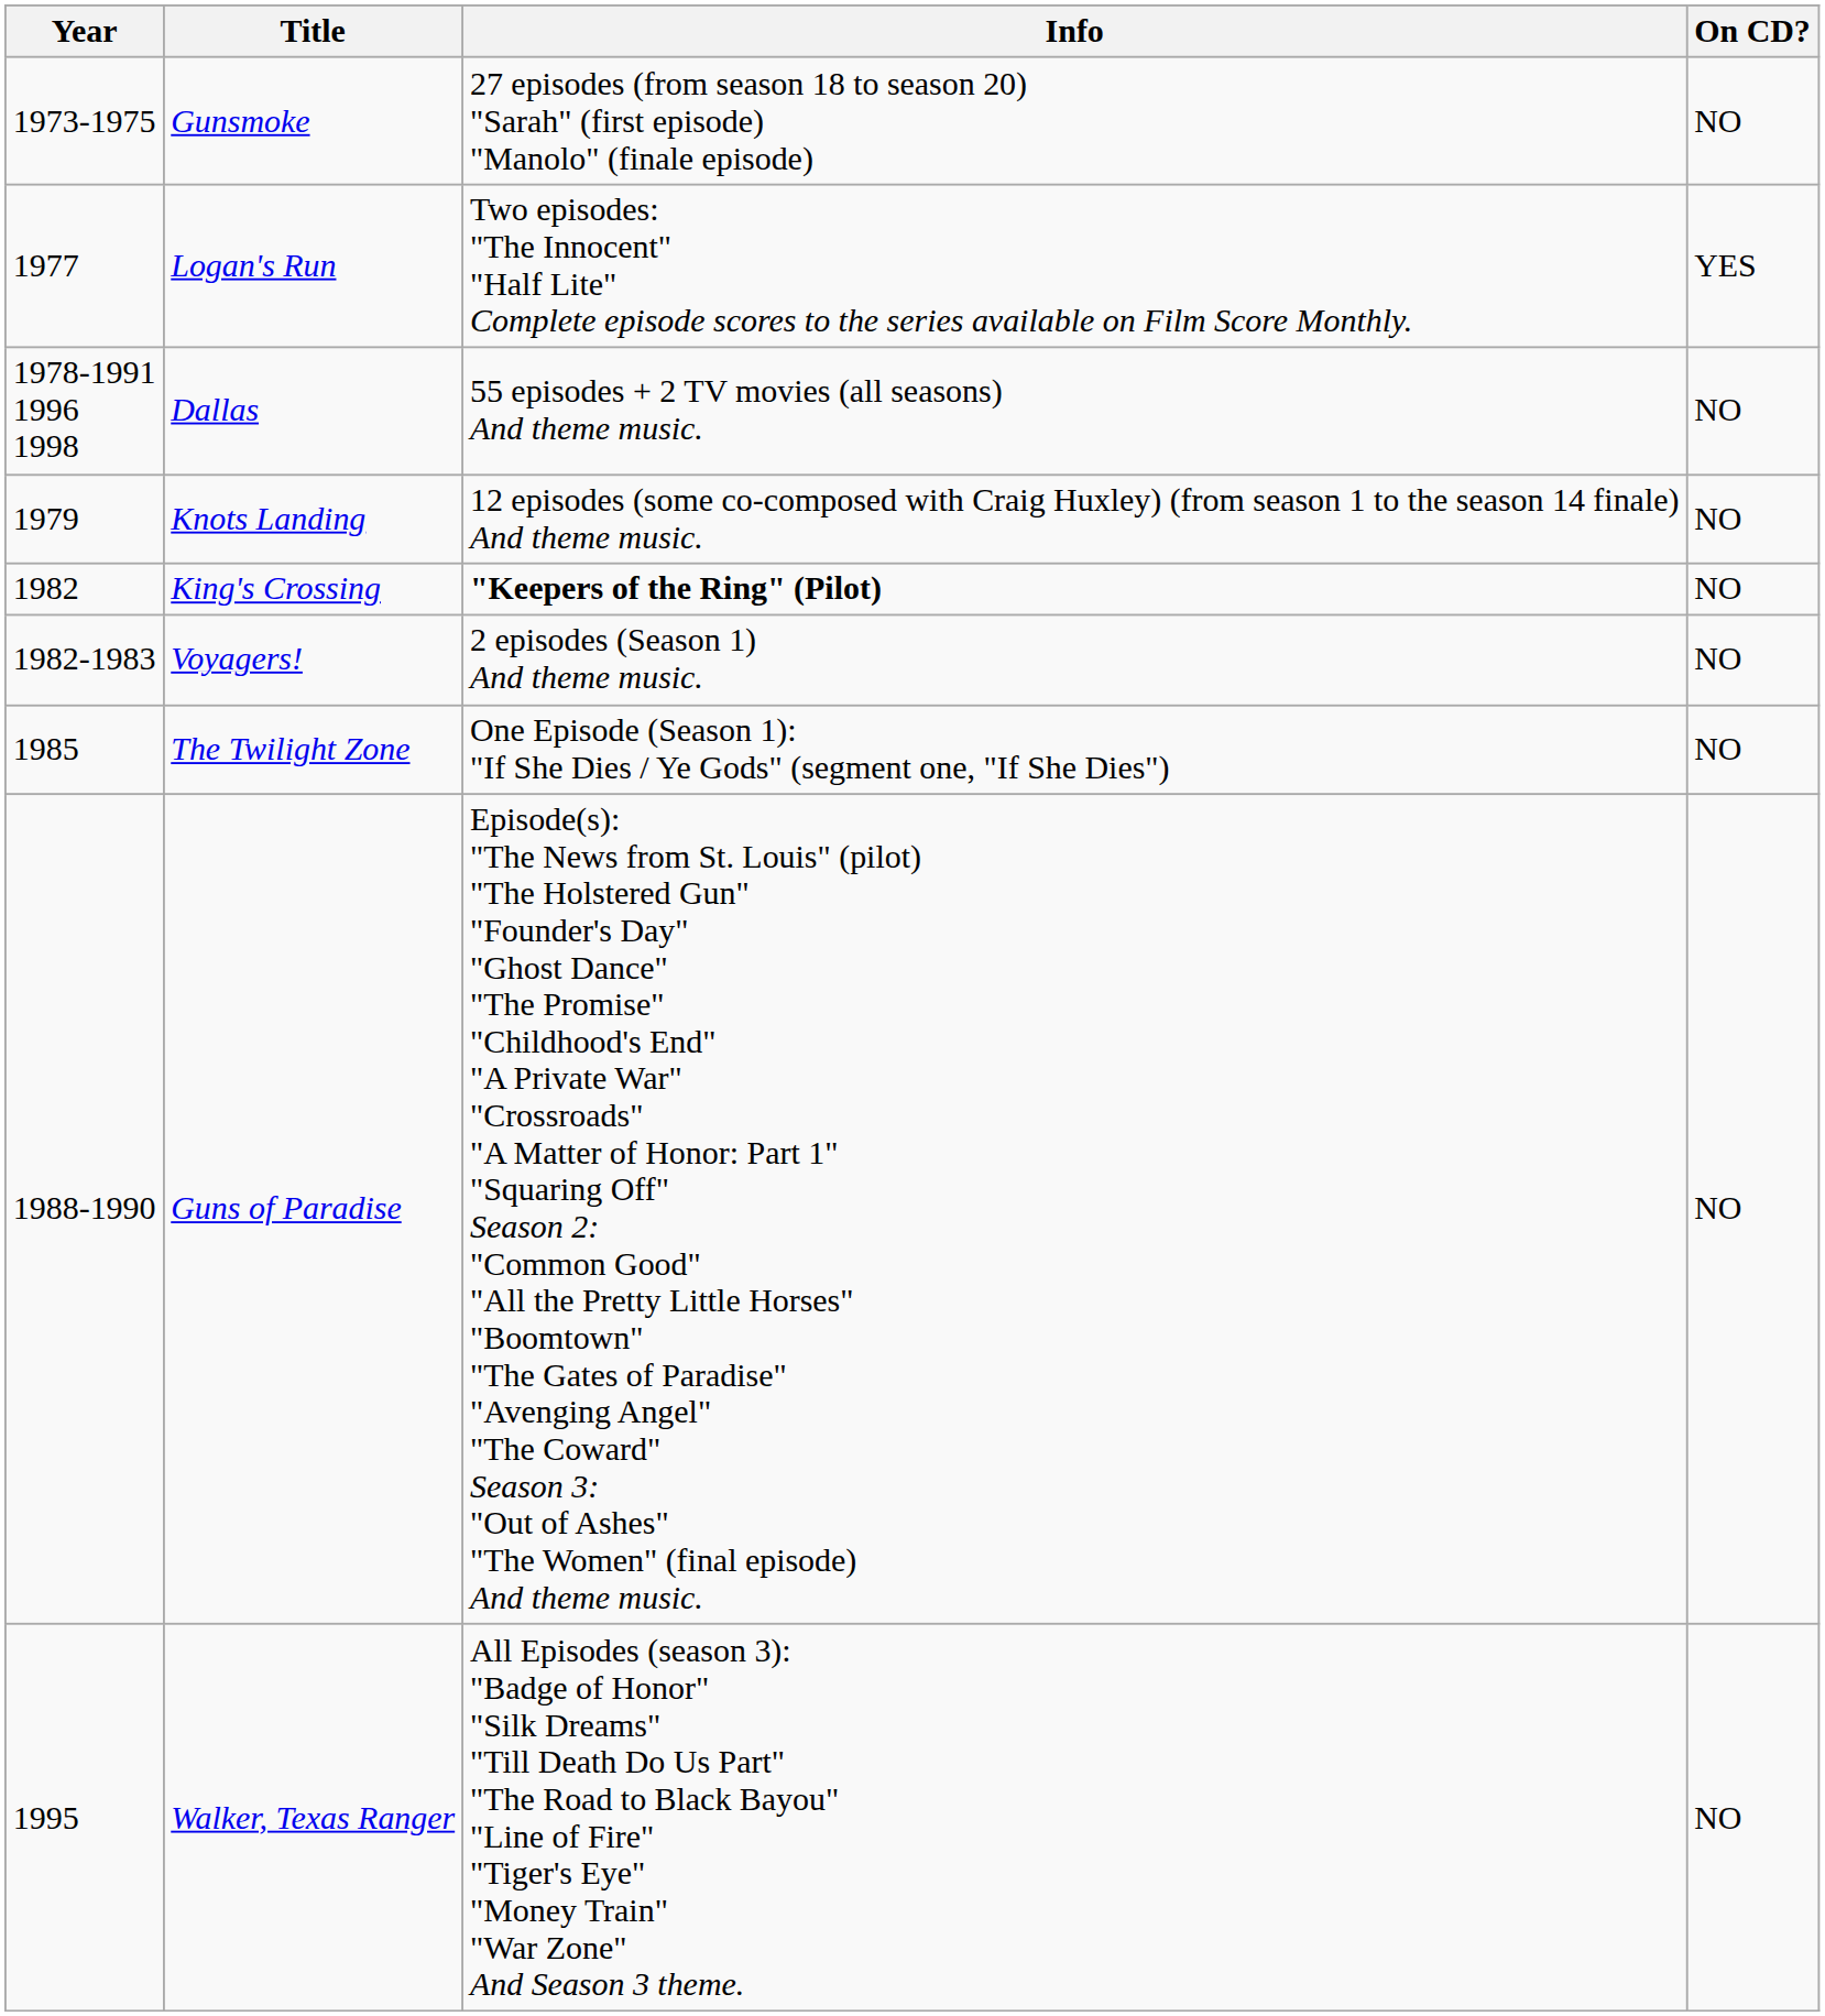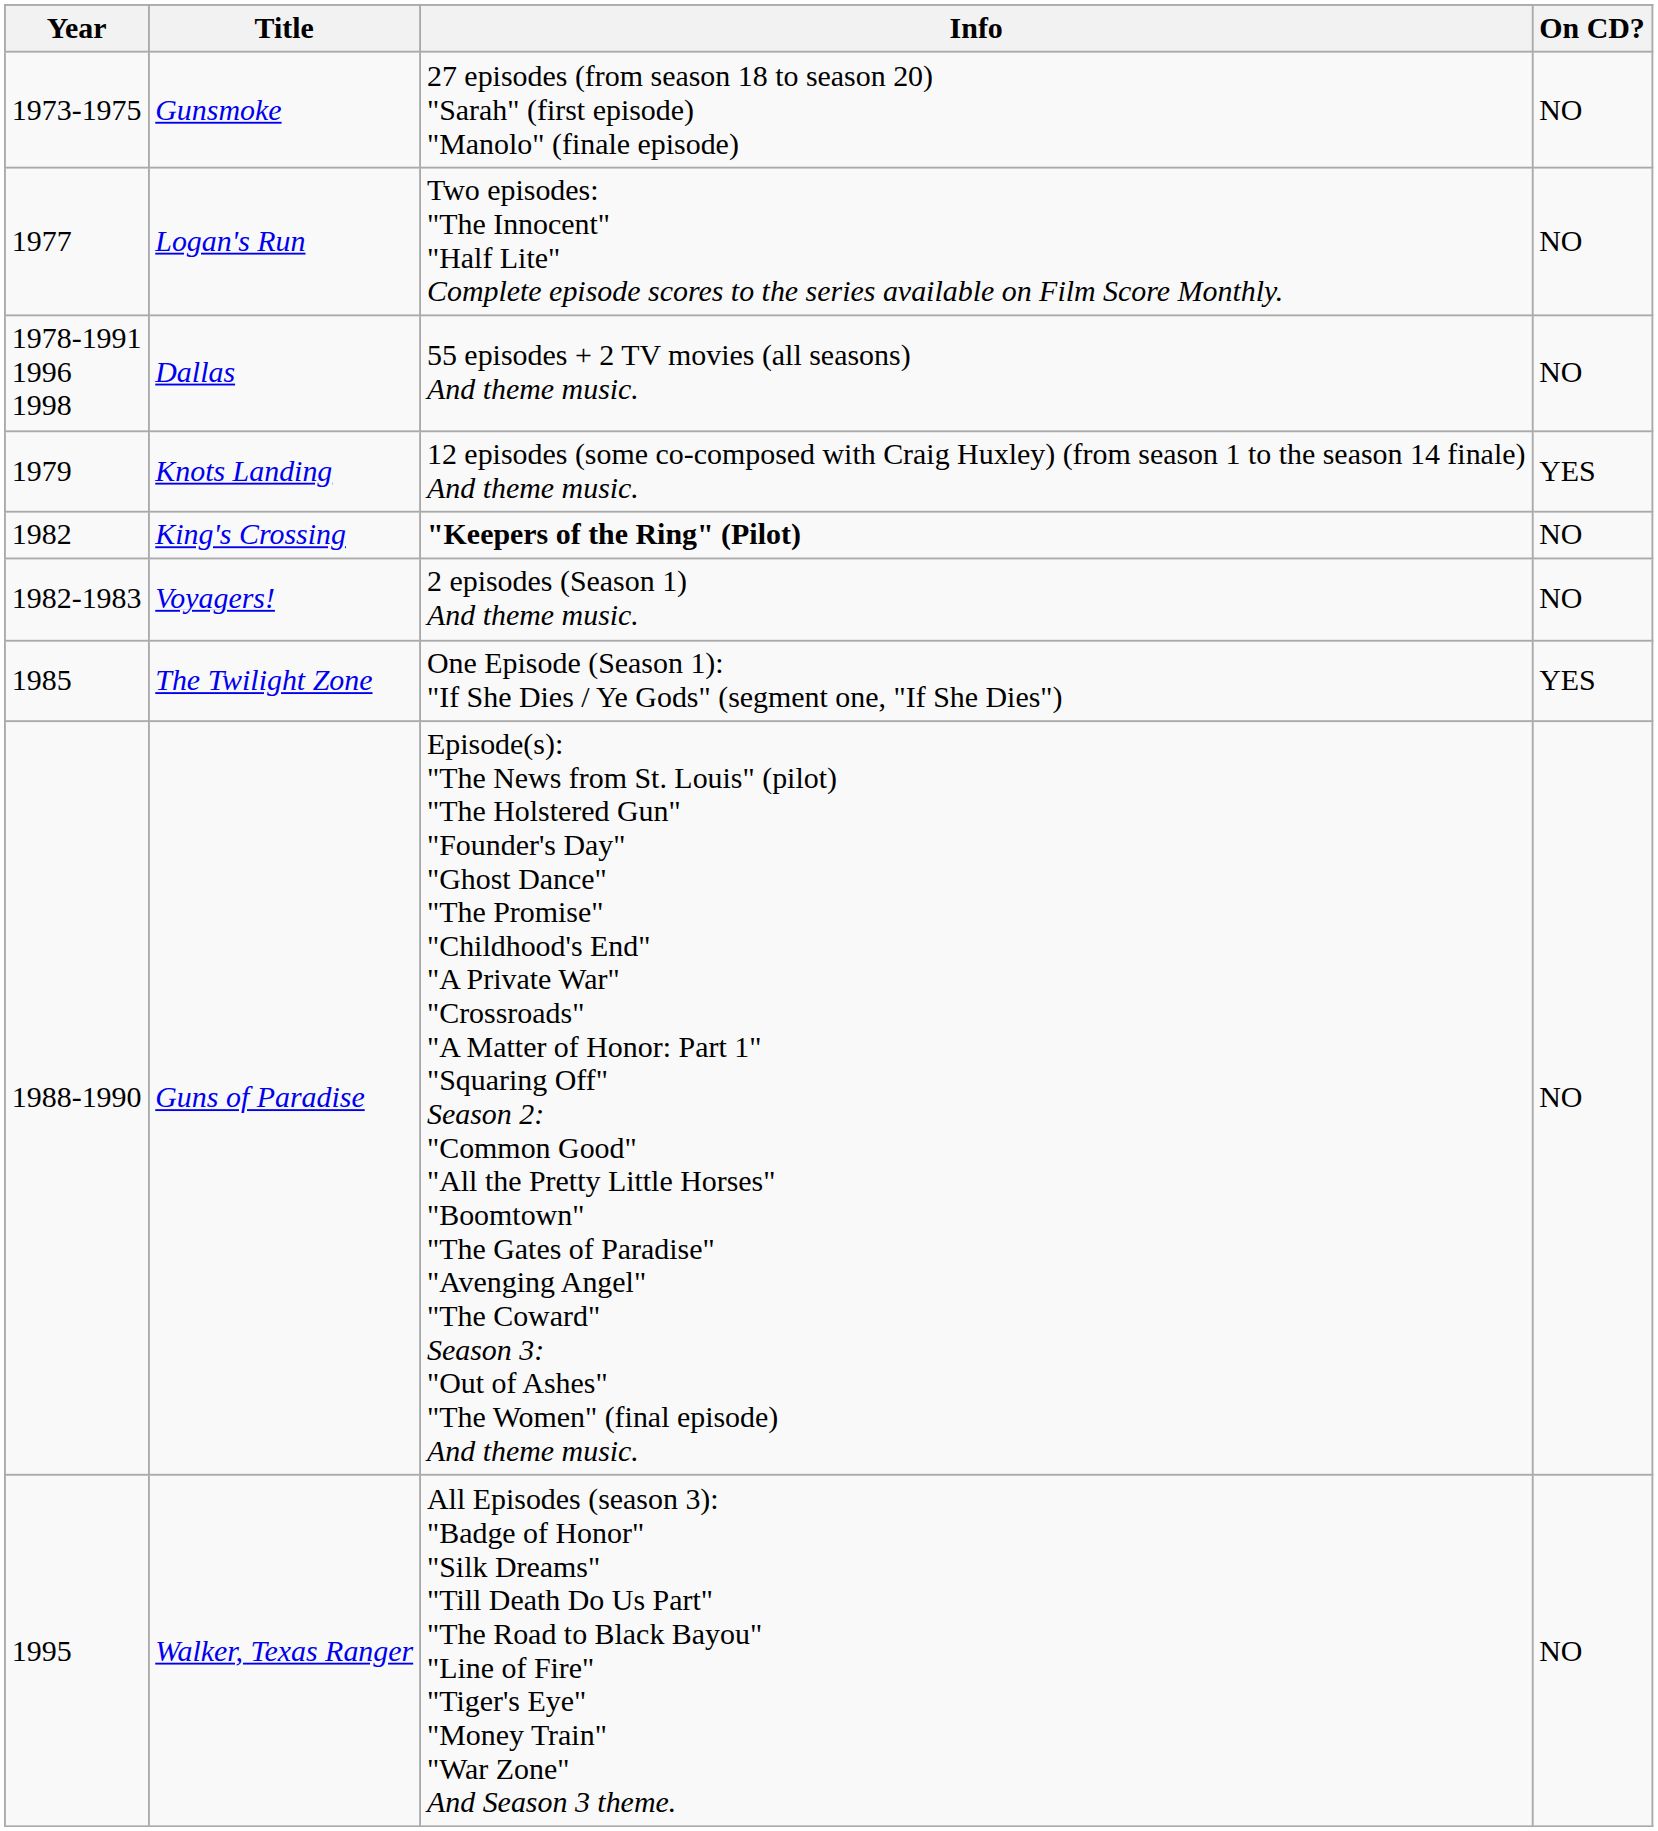Logan's Run | On CD?: YES -> NO
Knots Landing | On CD?: NO -> YES
The Twilight Zone | On CD?: NO -> YES
